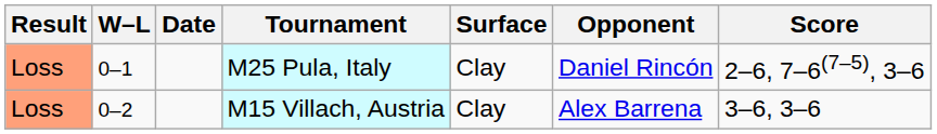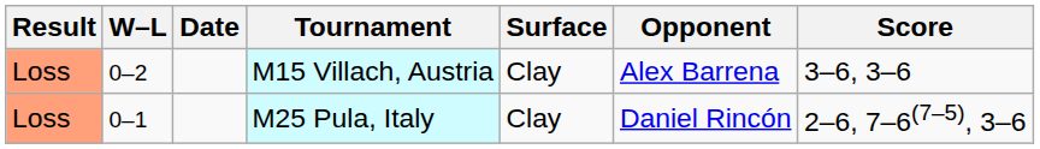rows swapped: M25 Pula, Italy <-> M15 Villach, Austria
